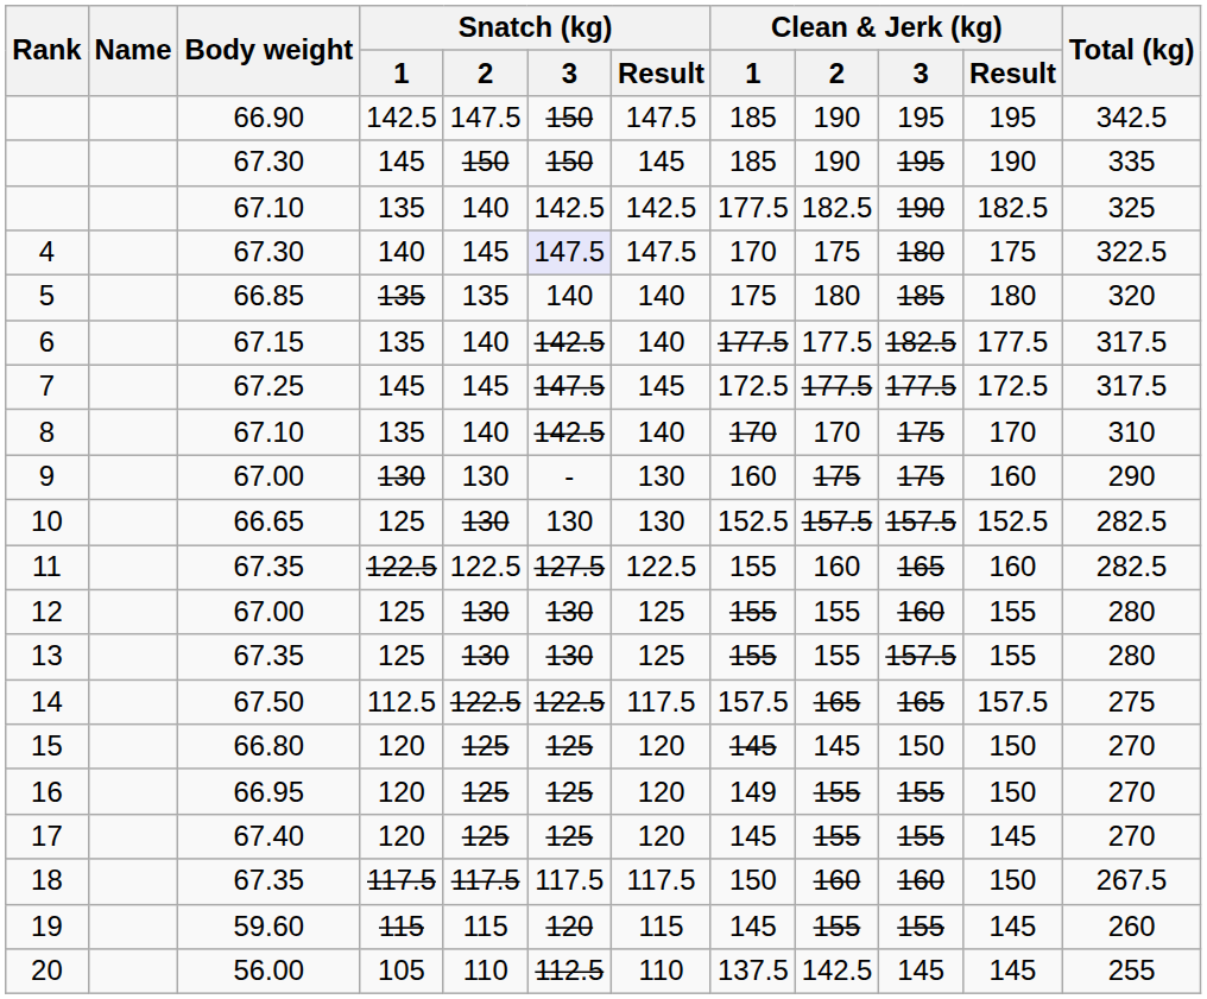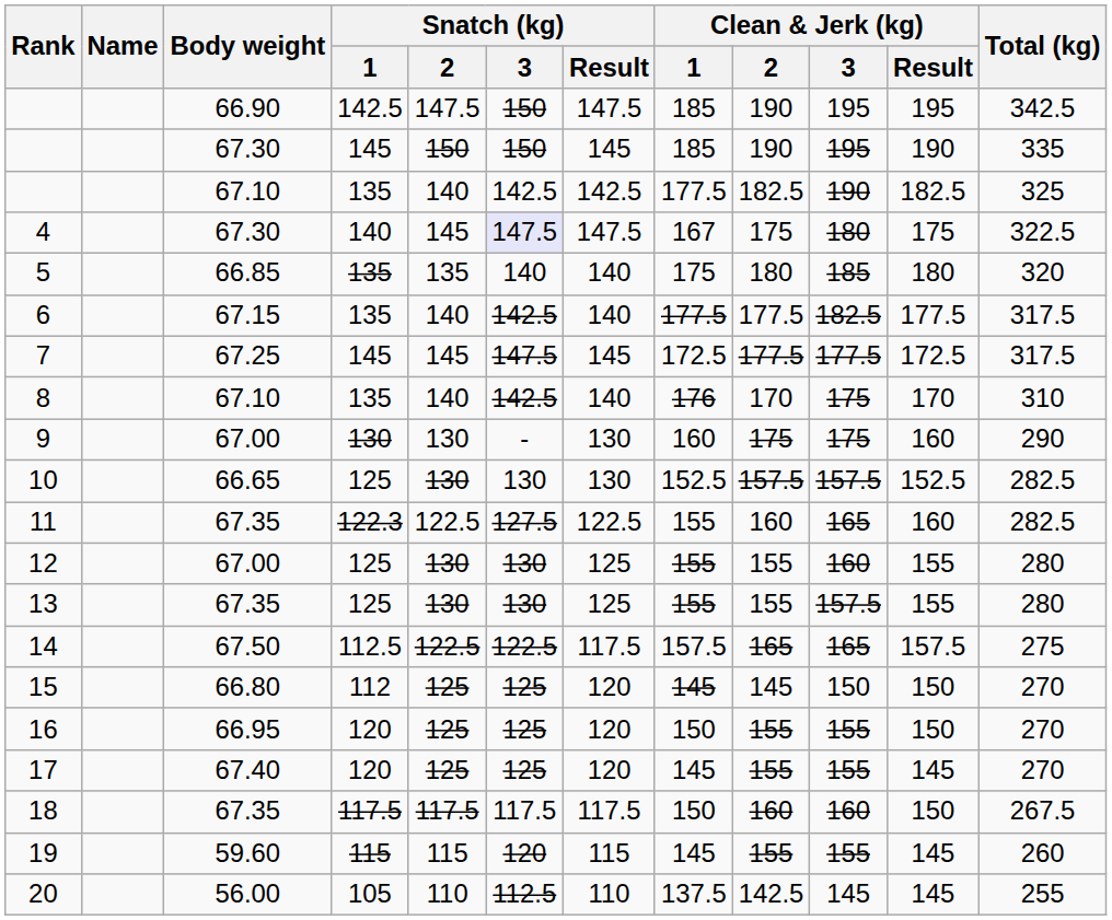4 | Clean & Jerk (kg) / 1: 170 -> 167
8 | Clean & Jerk (kg) / 1: 170 -> 176
11 | Snatch (kg) / 1: 122.5 -> 122.3
15 | Snatch (kg) / 1: 120 -> 112
16 | Clean & Jerk (kg) / 1: 149 -> 150
